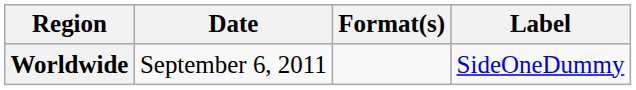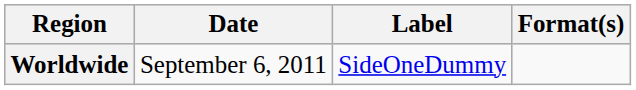columns swapped: Format(s) <-> Label
